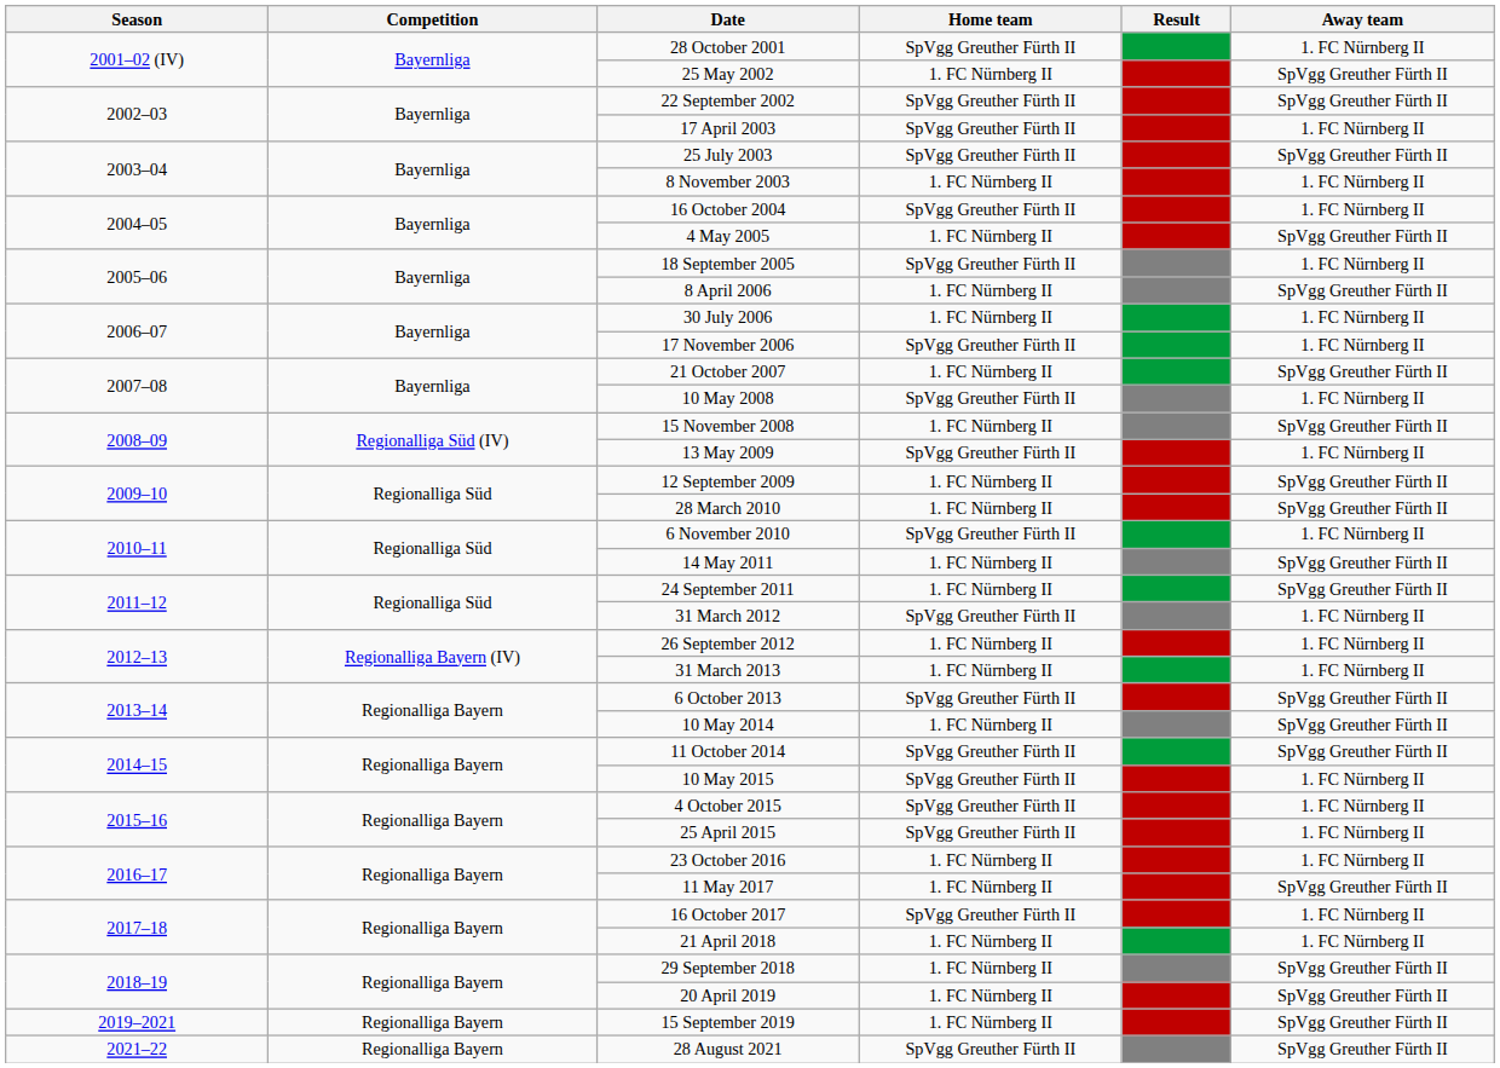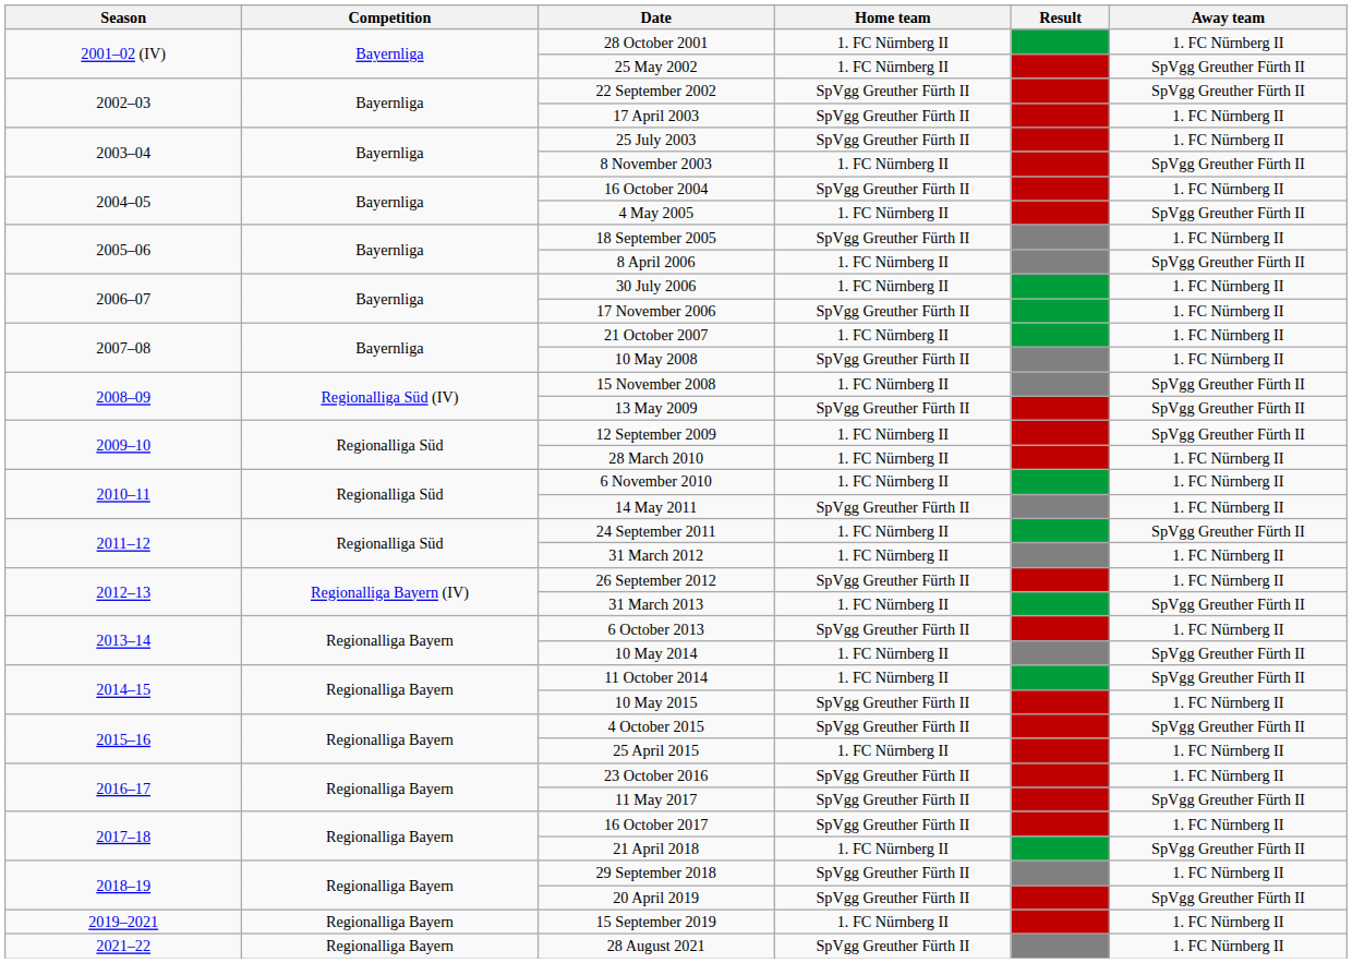28 October 2001 | Home team: SpVgg Greuther Fürth II -> 1. FC Nürnberg II
25 July 2003 | Away team: SpVgg Greuther Fürth II -> 1. FC Nürnberg II
8 November 2003 | Away team: 1. FC Nürnberg II -> SpVgg Greuther Fürth II
21 October 2007 | Away team: SpVgg Greuther Fürth II -> 1. FC Nürnberg II
13 May 2009 | Away team: 1. FC Nürnberg II -> SpVgg Greuther Fürth II
28 March 2010 | Away team: SpVgg Greuther Fürth II -> 1. FC Nürnberg II
6 November 2010 | Home team: SpVgg Greuther Fürth II -> 1. FC Nürnberg II
14 May 2011 | Home team: 1. FC Nürnberg II -> SpVgg Greuther Fürth II
14 May 2011 | Away team: SpVgg Greuther Fürth II -> 1. FC Nürnberg II
31 March 2012 | Home team: SpVgg Greuther Fürth II -> 1. FC Nürnberg II
26 September 2012 | Home team: 1. FC Nürnberg II -> SpVgg Greuther Fürth II
31 March 2013 | Away team: 1. FC Nürnberg II -> SpVgg Greuther Fürth II
6 October 2013 | Away team: SpVgg Greuther Fürth II -> 1. FC Nürnberg II
11 October 2014 | Home team: SpVgg Greuther Fürth II -> 1. FC Nürnberg II
4 October 2015 | Away team: 1. FC Nürnberg II -> SpVgg Greuther Fürth II
25 April 2015 | Home team: SpVgg Greuther Fürth II -> 1. FC Nürnberg II
23 October 2016 | Home team: 1. FC Nürnberg II -> SpVgg Greuther Fürth II
11 May 2017 | Home team: 1. FC Nürnberg II -> SpVgg Greuther Fürth II
21 April 2018 | Away team: 1. FC Nürnberg II -> SpVgg Greuther Fürth II
29 September 2018 | Home team: 1. FC Nürnberg II -> SpVgg Greuther Fürth II
29 September 2018 | Away team: SpVgg Greuther Fürth II -> 1. FC Nürnberg II
20 April 2019 | Home team: 1. FC Nürnberg II -> SpVgg Greuther Fürth II
15 September 2019 | Away team: SpVgg Greuther Fürth II -> 1. FC Nürnberg II
28 August 2021 | Away team: SpVgg Greuther Fürth II -> 1. FC Nürnberg II
